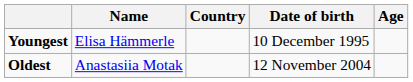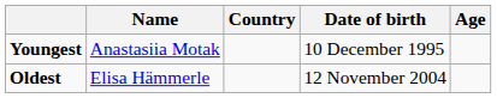Youngest | Name: Elisa Hämmerle -> Anastasiia Motak
Oldest | Name: Anastasiia Motak -> Elisa Hämmerle
